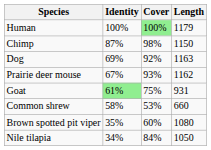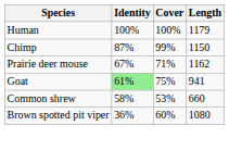Human | Cover: lightgreen background -> no background
Chimp | Cover: 98% -> 99%
- row: Dog | 69% | 92% | 1163
Prairie deer mouse | Cover: 93% -> 71%
Goat | Length: 931 -> 941
Brown spotted pit viper | Identity: 35% -> 36%
- row: Nile tilapia | 34% | 84% | 1050
